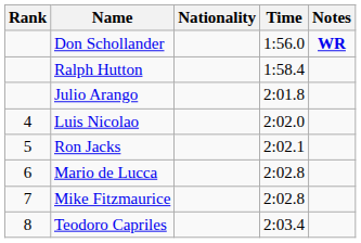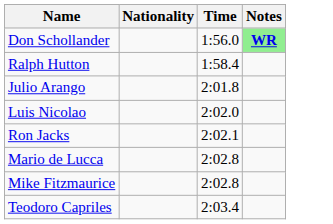- column: Rank | 4 | 5 | 6 | 7 | 8
Don Schollander | Notes: no background -> lightgreen background
